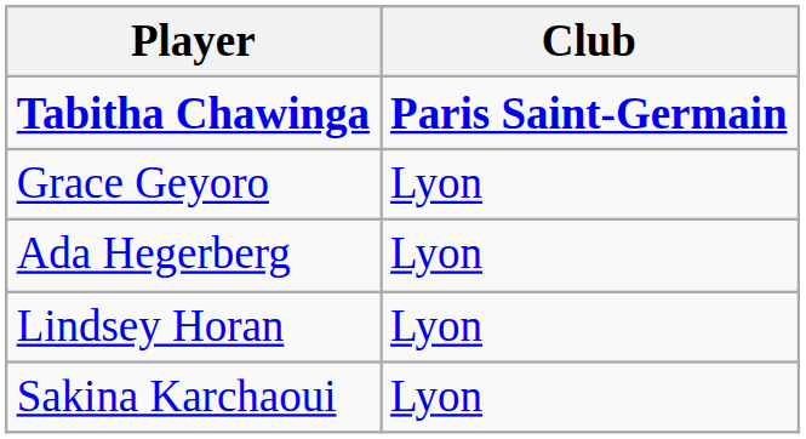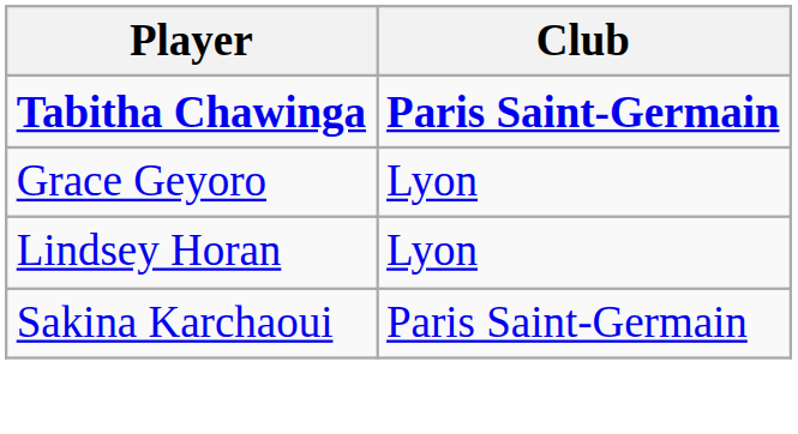- row: Ada Hegerberg | Lyon
Sakina Karchaoui | Club: Lyon -> Paris Saint-Germain
